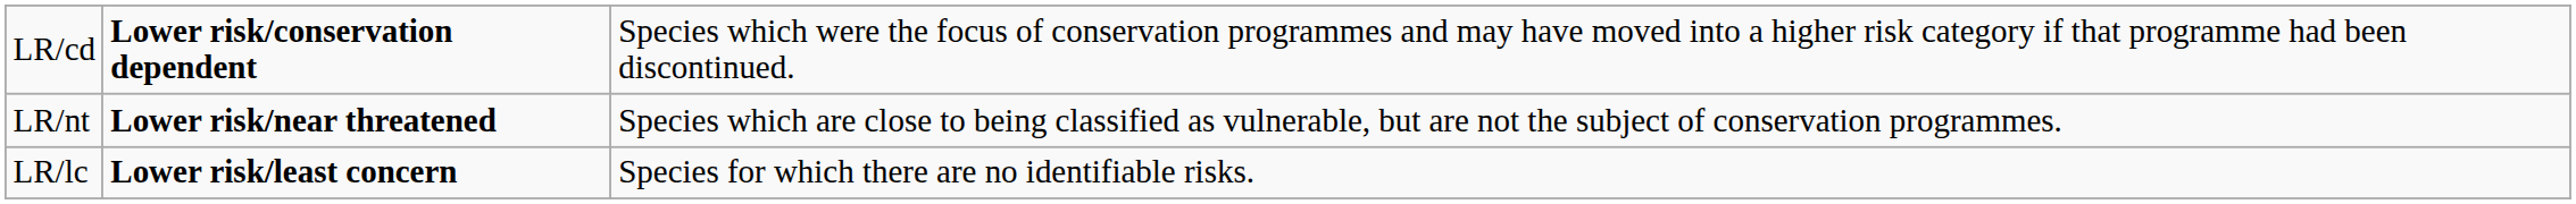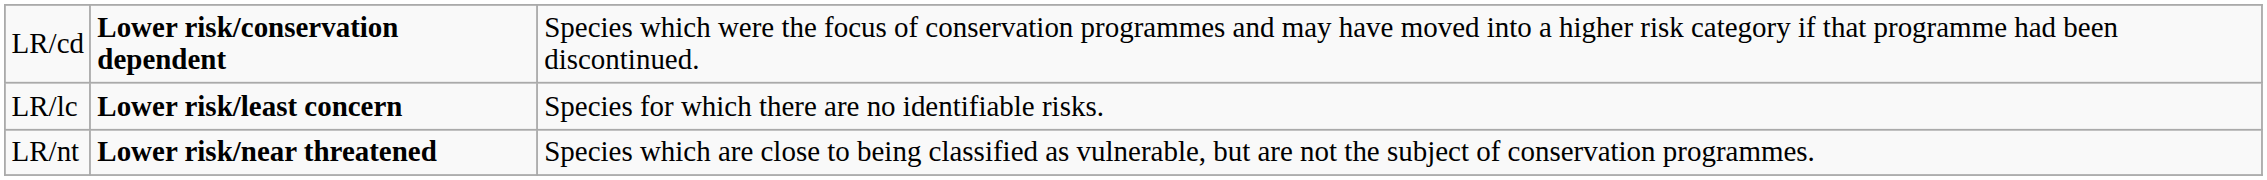rows swapped: LR/nt <-> LR/lc
